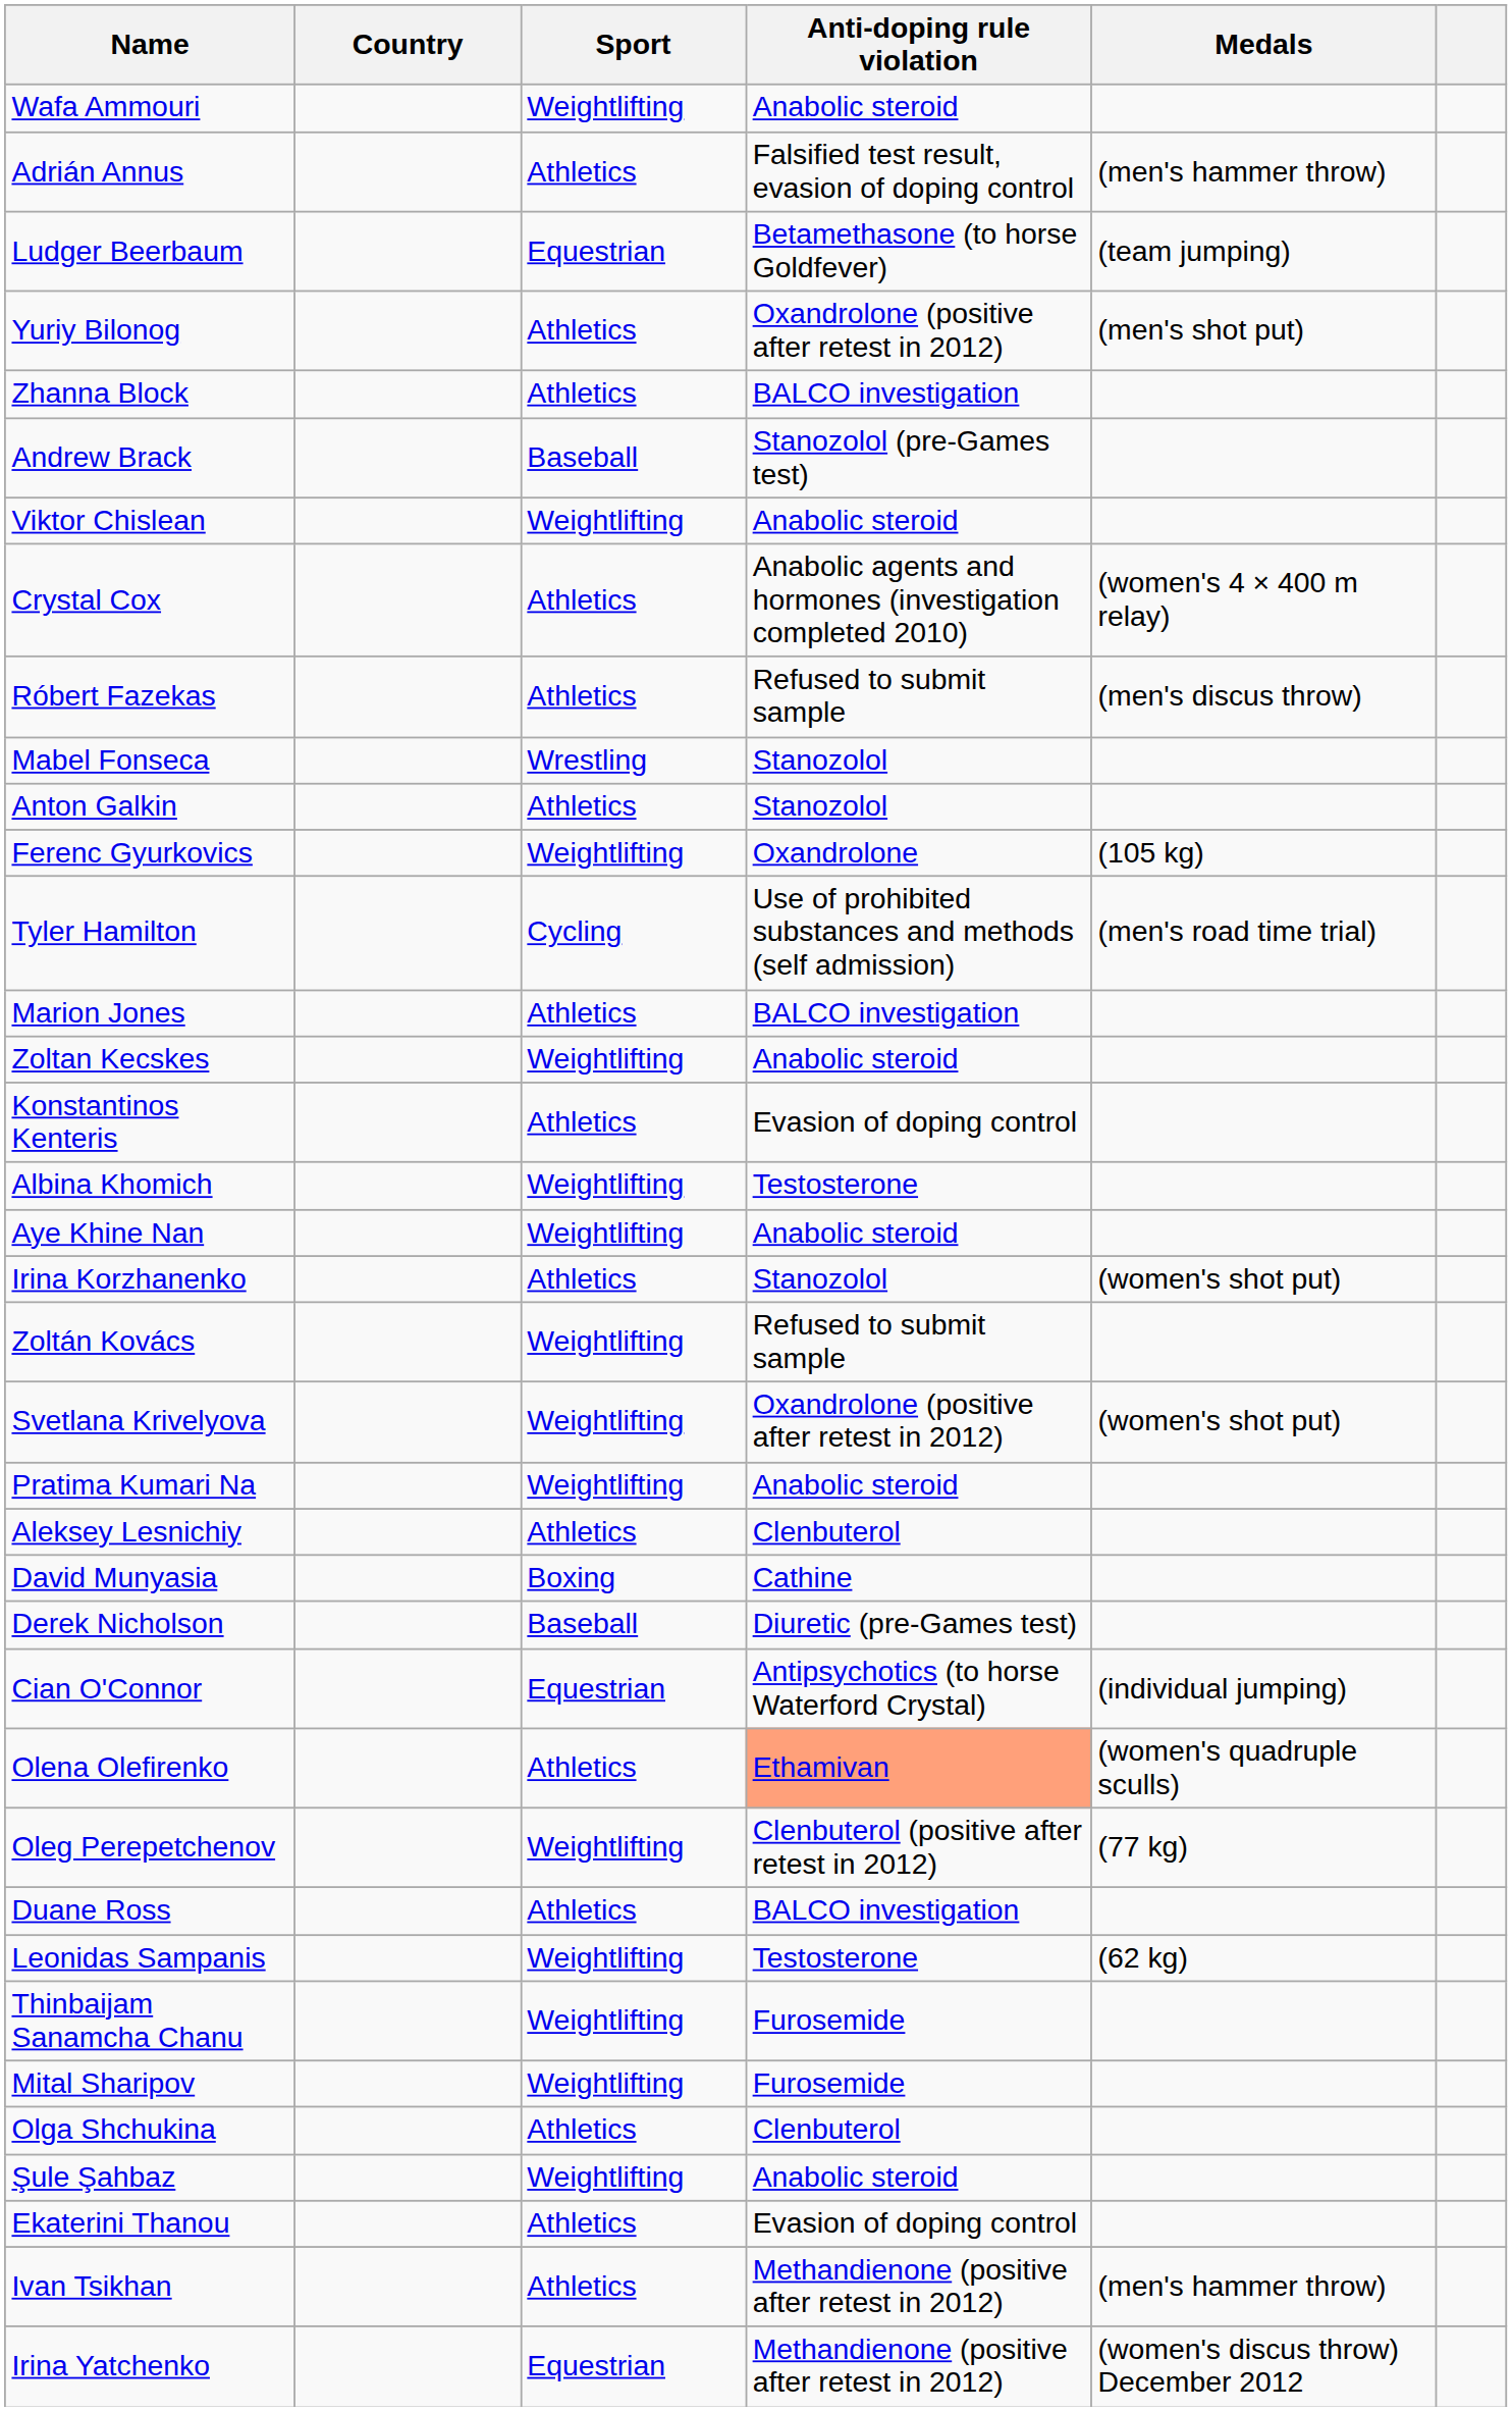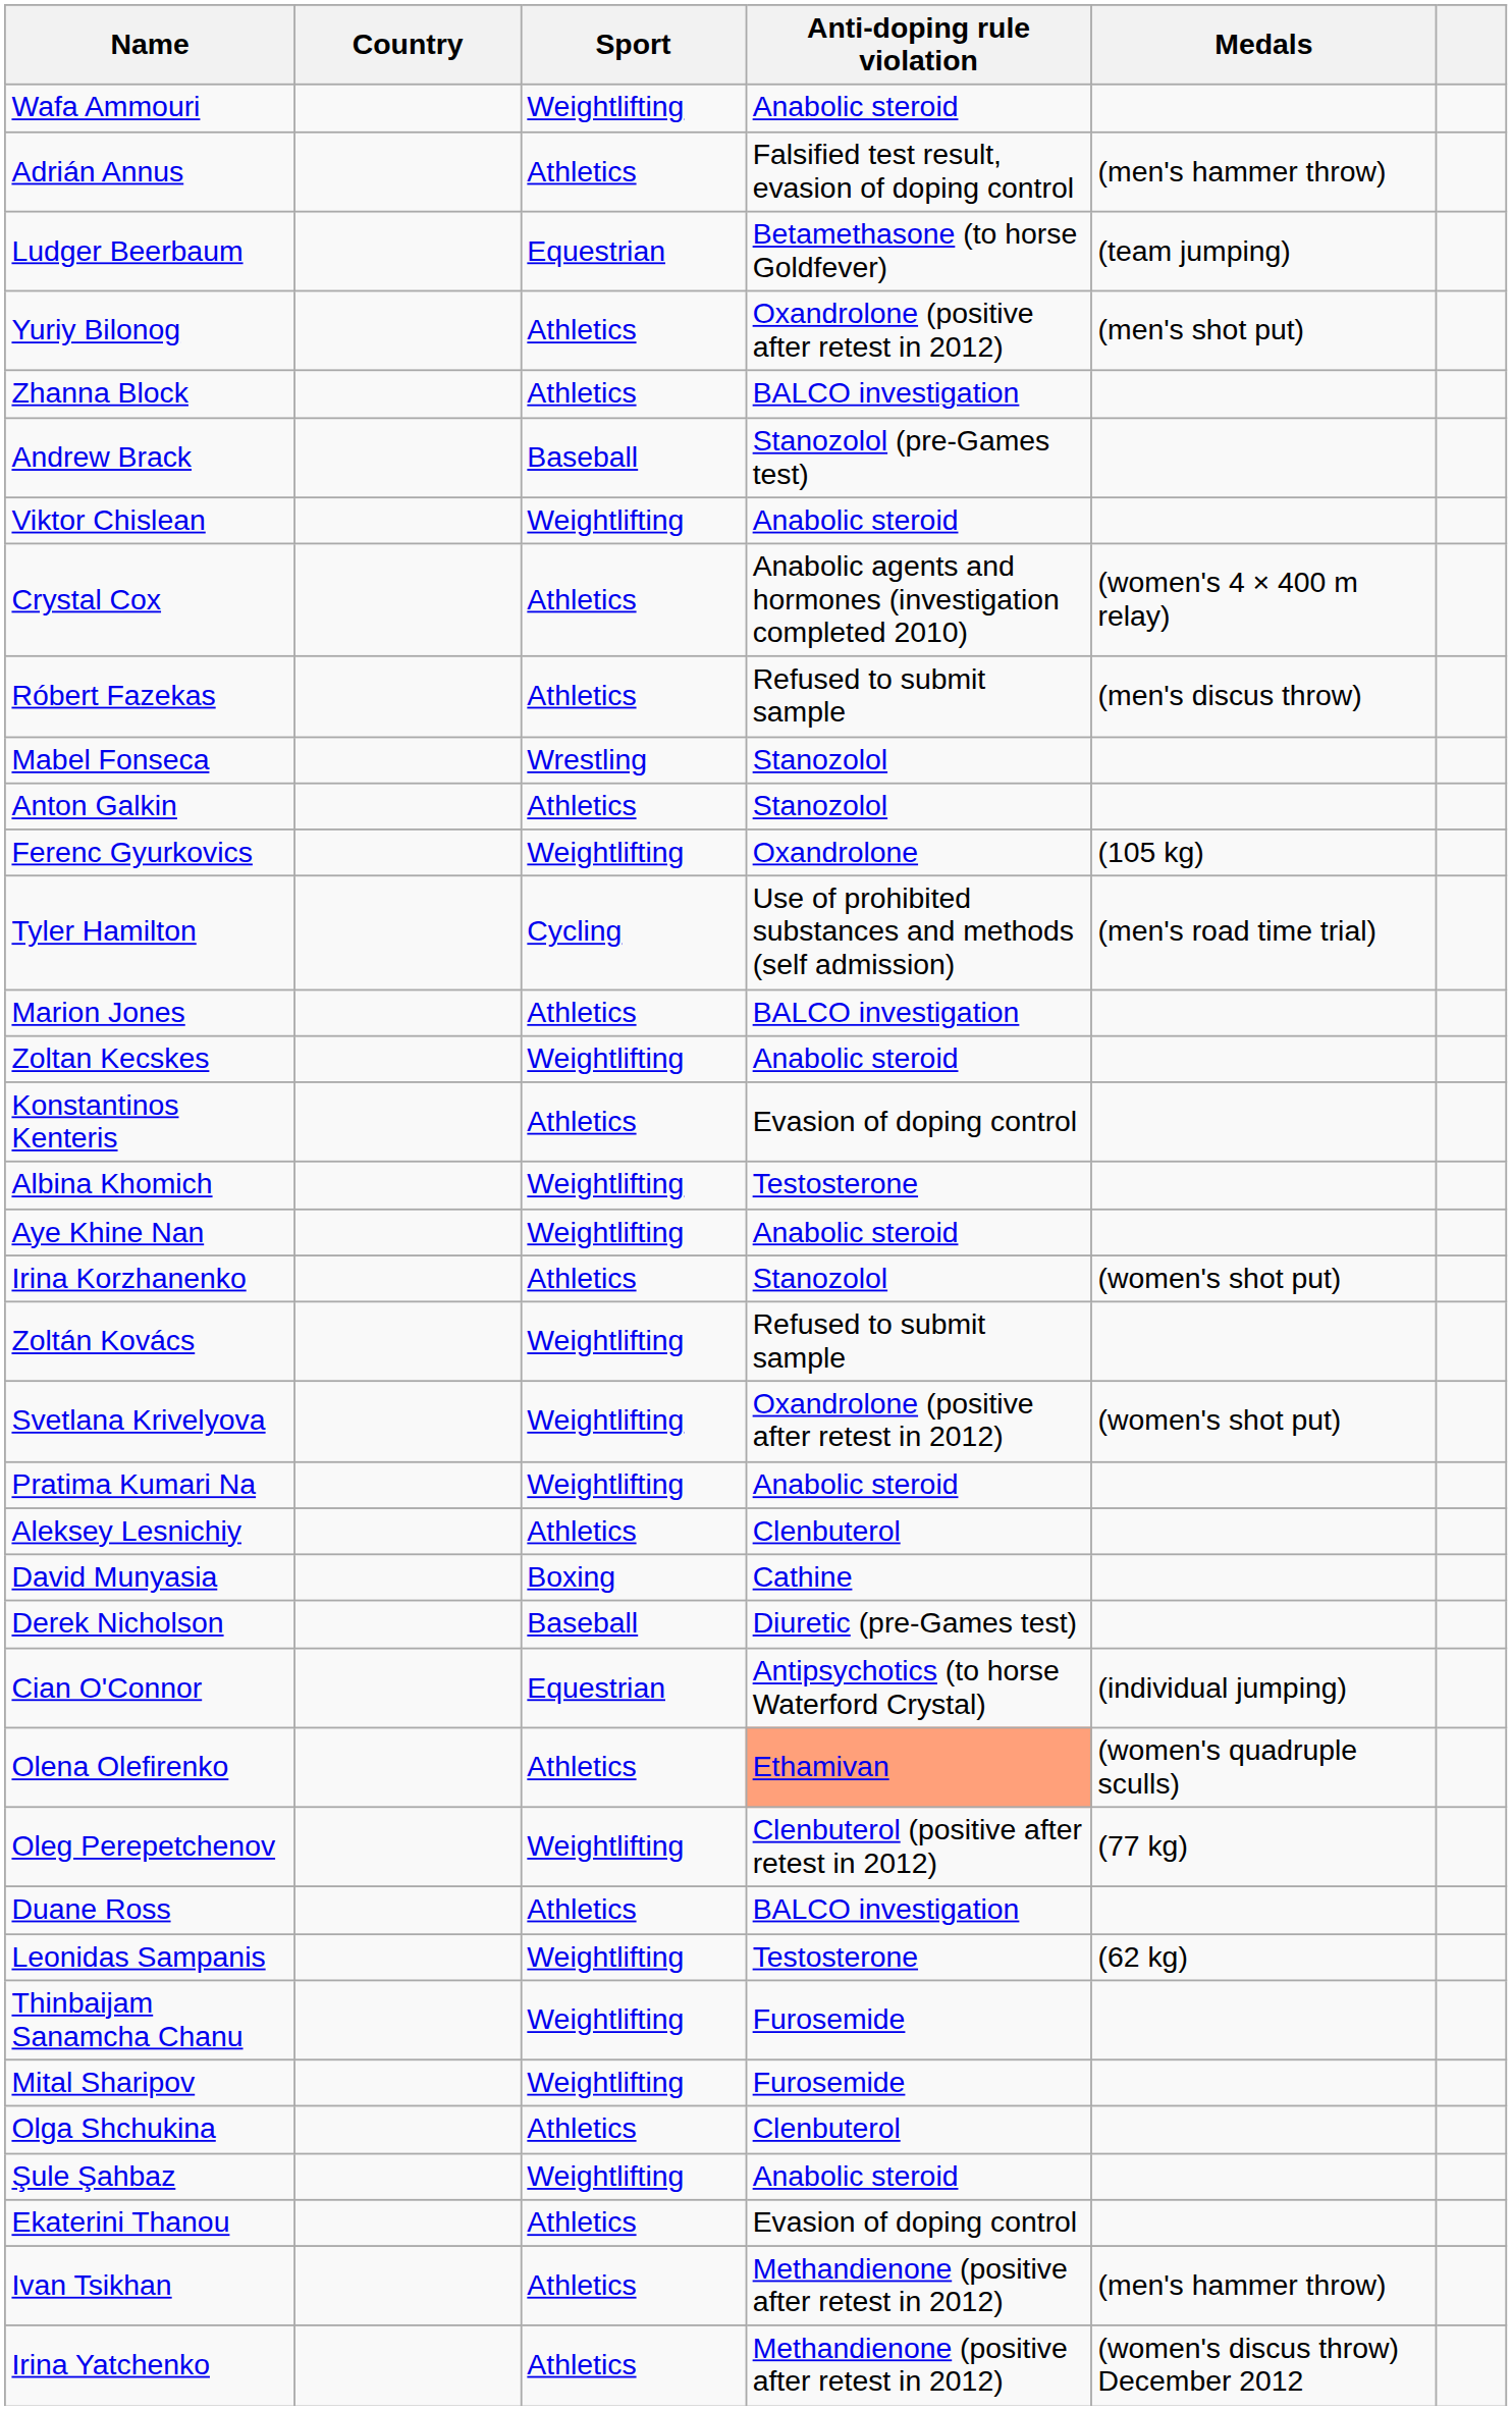Irina Yatchenko | Sport: Equestrian -> Athletics
